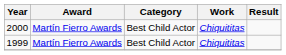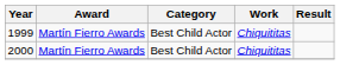rows swapped: 1999 <-> 2000
